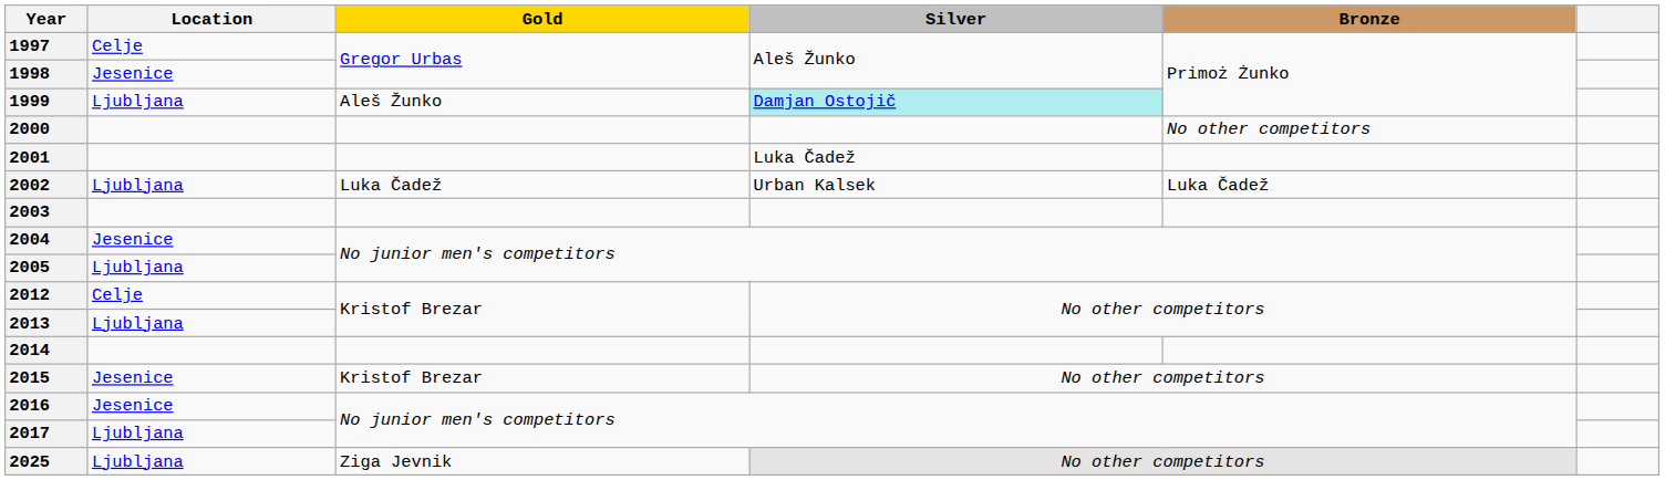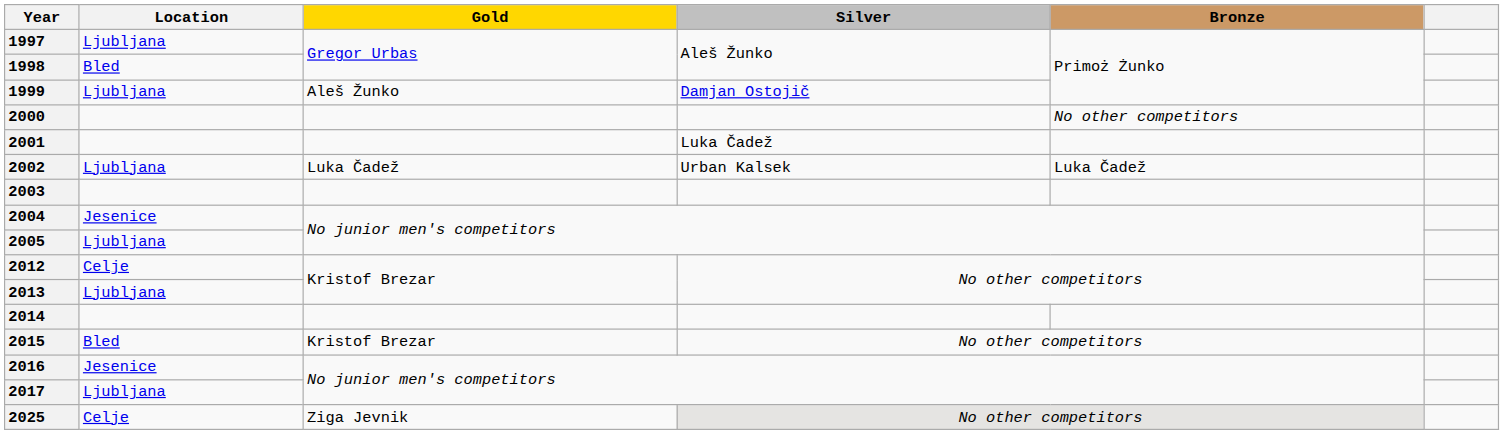1997 | Location: Celje -> Ljubljana
1998 | Location: Jesenice -> Bled
1999 | Silver: paleturquoise background -> no background
2015 | Location: Jesenice -> Bled
2025 | Location: Ljubljana -> Celje
